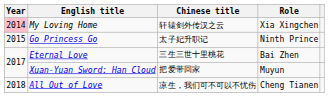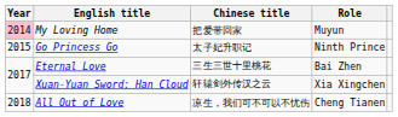My Loving Home | Chinese title: 轩辕剑外传汉之云 -> 把爱带回家
My Loving Home | Role: Xia Xingchen -> Muyun
Xuan-Yuan Sword: Han Cloud | Chinese title: 把爱带回家 -> 轩辕剑外传汉之云
Xuan-Yuan Sword: Han Cloud | Role: Muyun -> Xia Xingchen
